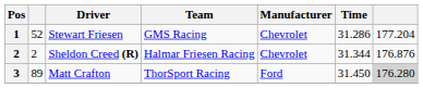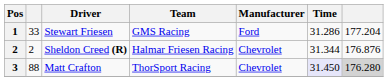Stewart Friesen | column 2: 52 -> 33
Stewart Friesen | Manufacturer: Chevrolet -> Ford
Matt Crafton | column 2: 89 -> 88
Matt Crafton | Manufacturer: Ford -> Chevrolet
Matt Crafton | Time: no background -> lavender background
